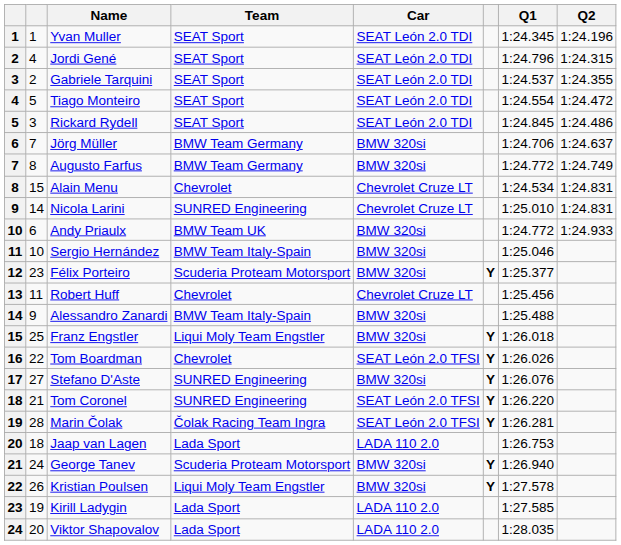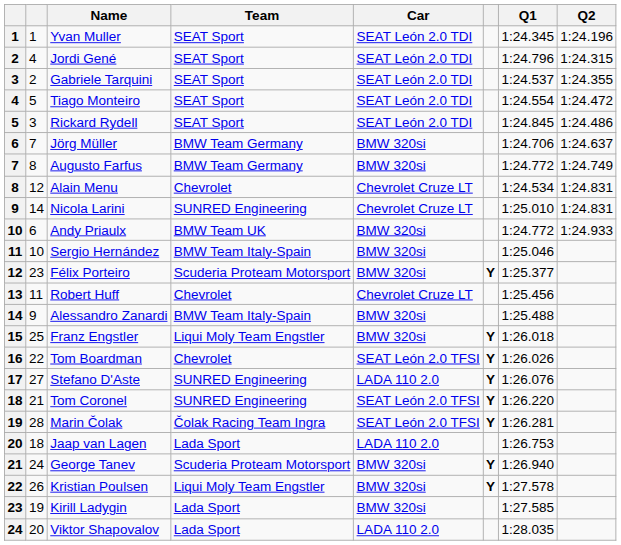Alain Menu | column 2: 15 -> 12
Stefano D'Aste | Car: BMW 320si -> LADA 110 2.0
Kirill Ladygin | Car: LADA 110 2.0 -> BMW 320si
